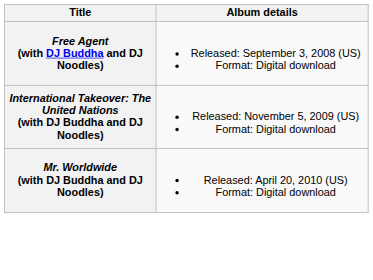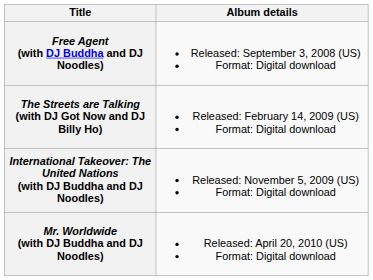+ row: The Streets are Talking (with DJ Got Now and DJ Billy Ho) | Released: February 14, 2009 (US) Format: Digital download
